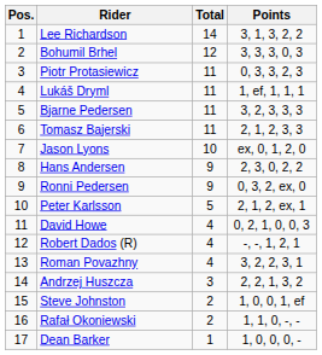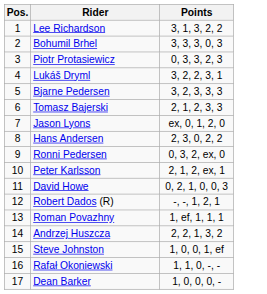- column: Total | 14 | 12 | 11 | 11 | 11 | 11 | 10 | 9 | 9 | 5 | 4 | 4 | 4 | 3 | 2 | 2 | 1
Lukáš Dryml | Points: 1, ef, 1, 1, 1 -> 3, 2, 2, 3, 1
Roman Povazhny | Points: 3, 2, 2, 3, 1 -> 1, ef, 1, 1, 1
